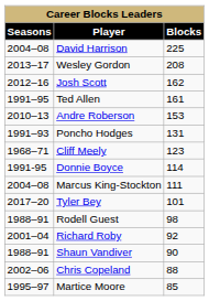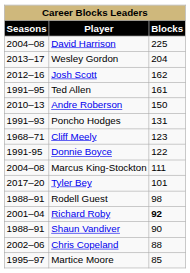Wesley Gordon | Blocks: 208 -> 204
Andre Roberson | Blocks: 153 -> 150
Donnie Boyce | Blocks: 114 -> 122
Richard Roby | Blocks: normal -> bold
